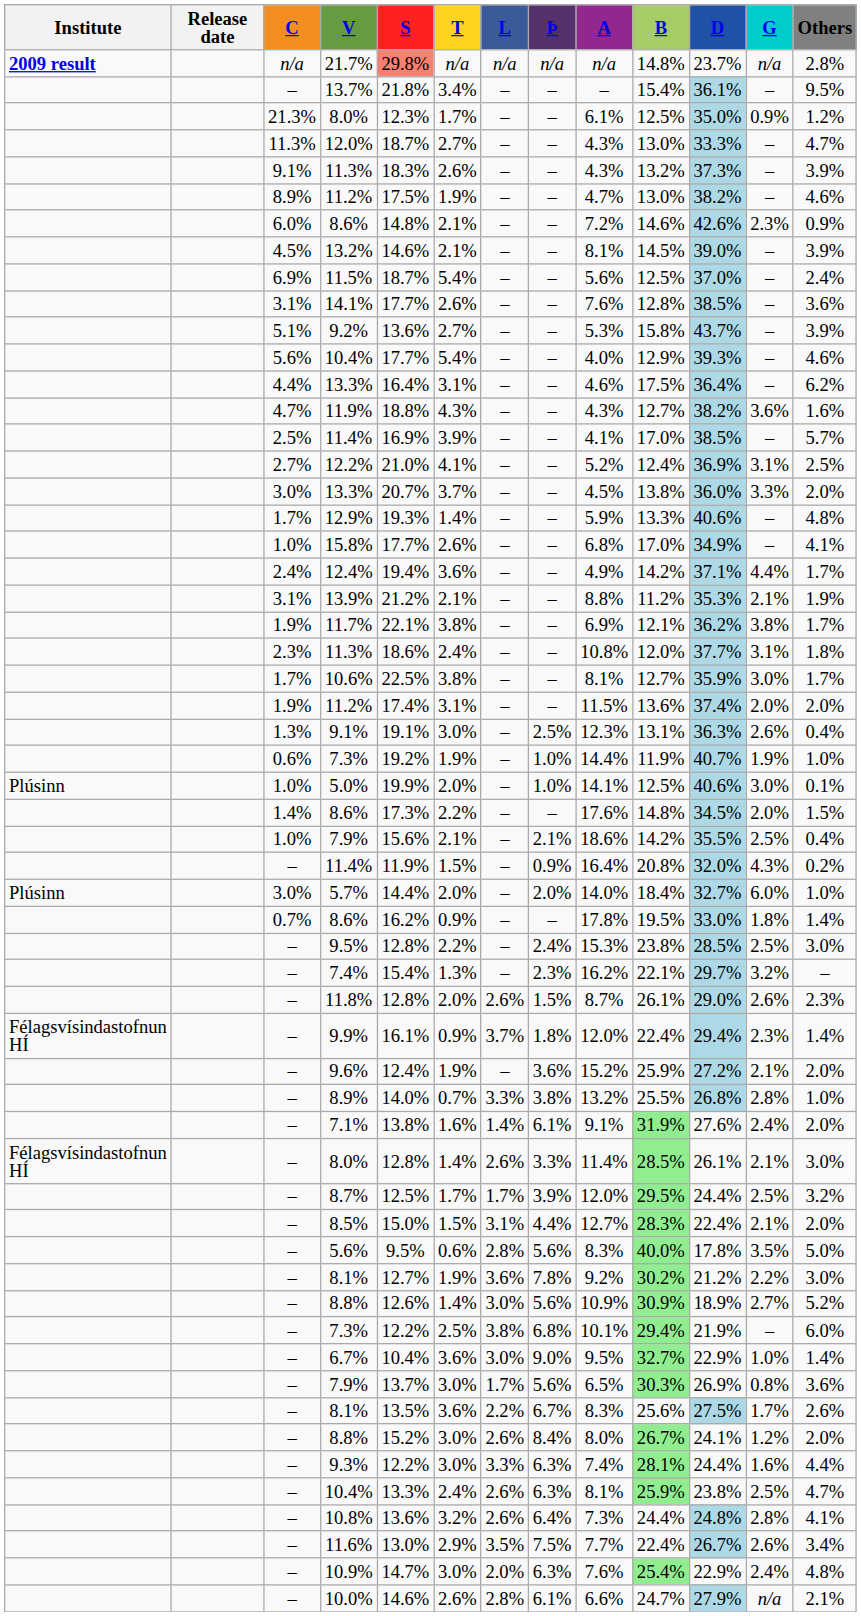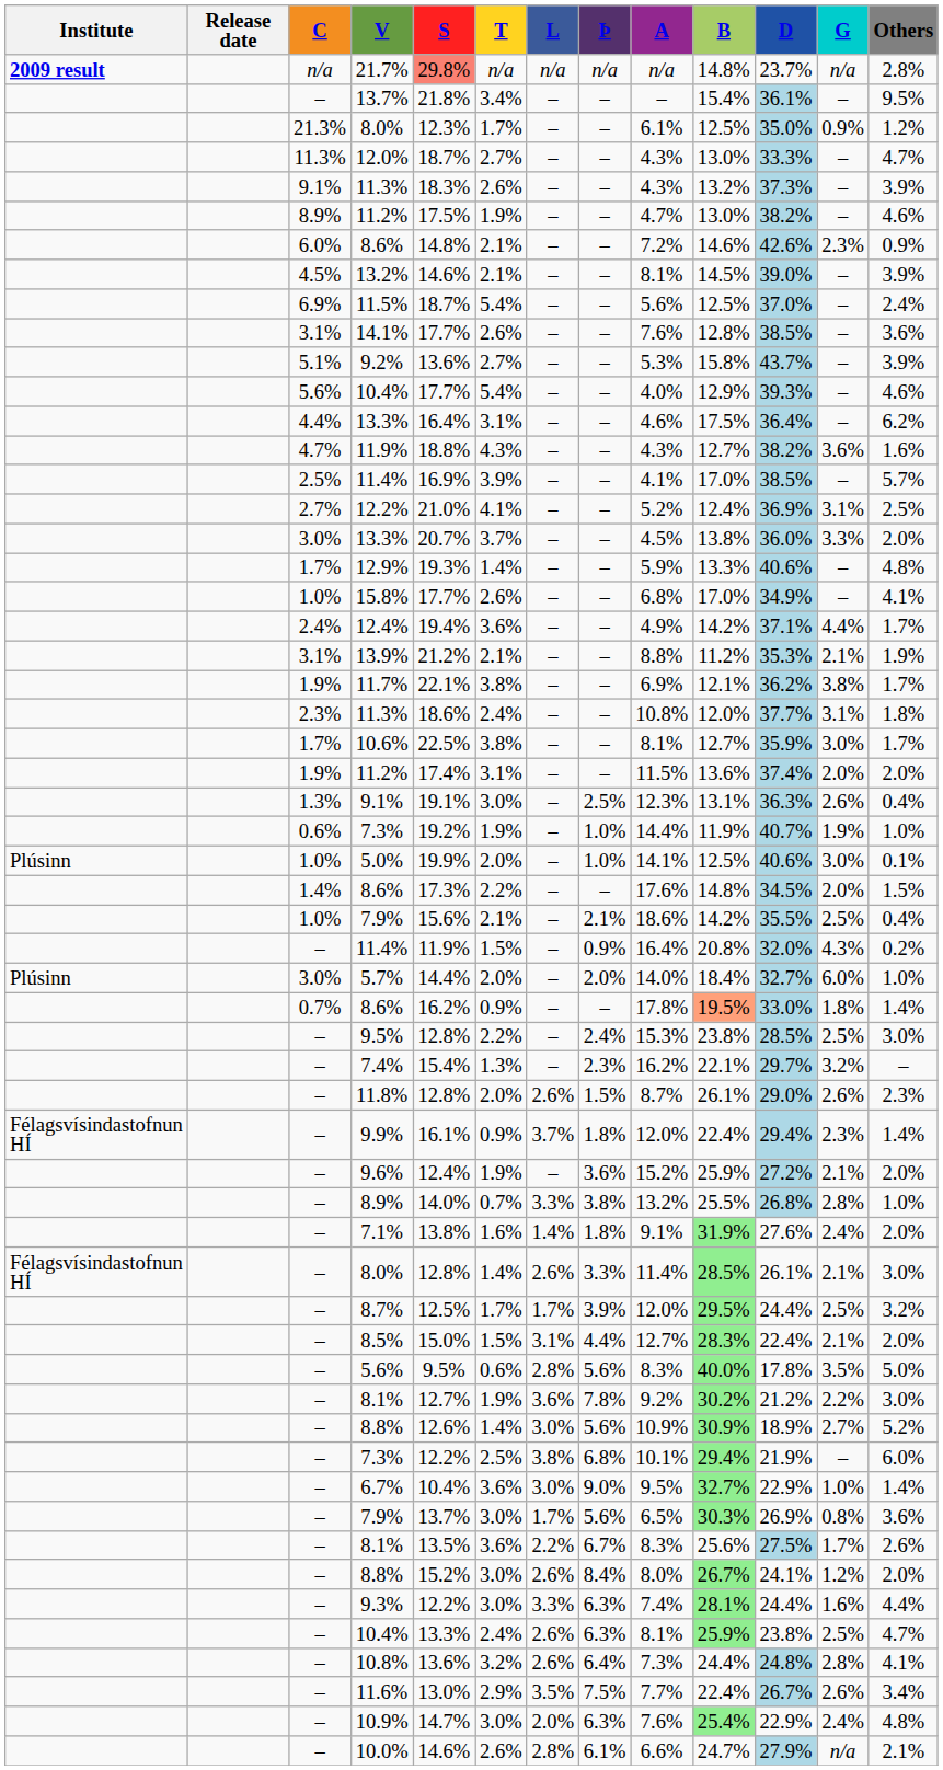0.7% / 8.6% | B: no background -> lightsalmon background
7.1% | Þ: 6.1% -> 1.8%
